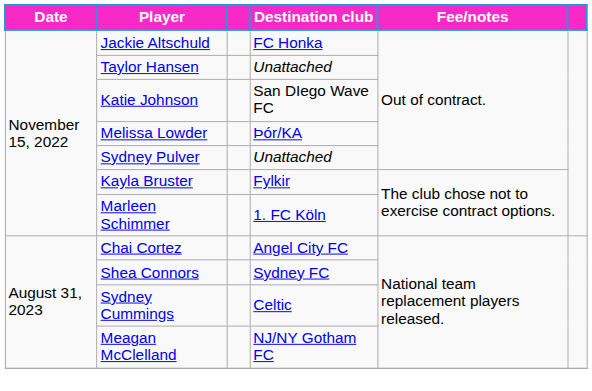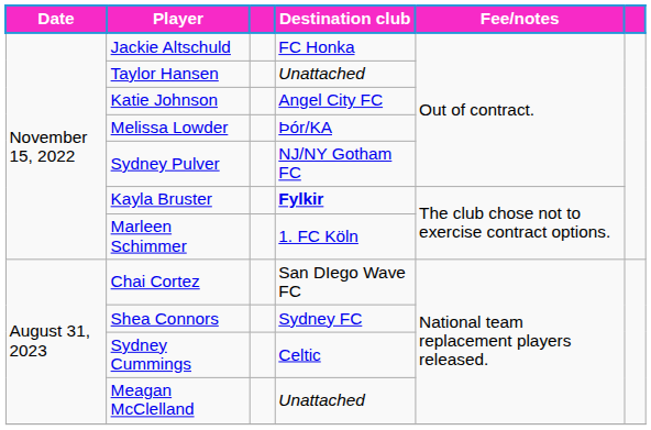Katie Johnson | Destination club: San DIego Wave FC -> Angel City FC
Sydney Pulver | Destination club: Unattached -> NJ/NY Gotham FC
Kayla Bruster | Destination club: normal -> bold
Chai Cortez | Destination club: Angel City FC -> San DIego Wave FC
Meagan McClelland | Destination club: NJ/NY Gotham FC -> Unattached
